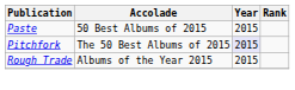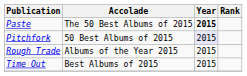Paste | Accolade: 50 Best Albums of 2015 -> The 50 Best Albums of 2015
Paste | Year: normal -> bold
Pitchfork | Accolade: The 50 Best Albums of 2015 -> 50 Best Albums of 2015
+ row: Time Out | Best Albums of 2015 | 2015
